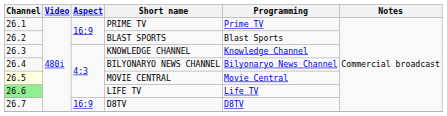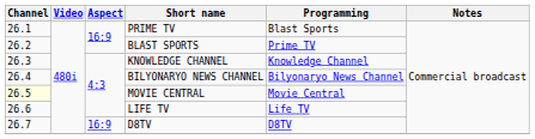PRIME TV | Programming: Prime TV -> Blast Sports
BLAST SPORTS | Programming: Blast Sports -> Prime TV
LIFE TV | Channel: lightgreen background -> no background
